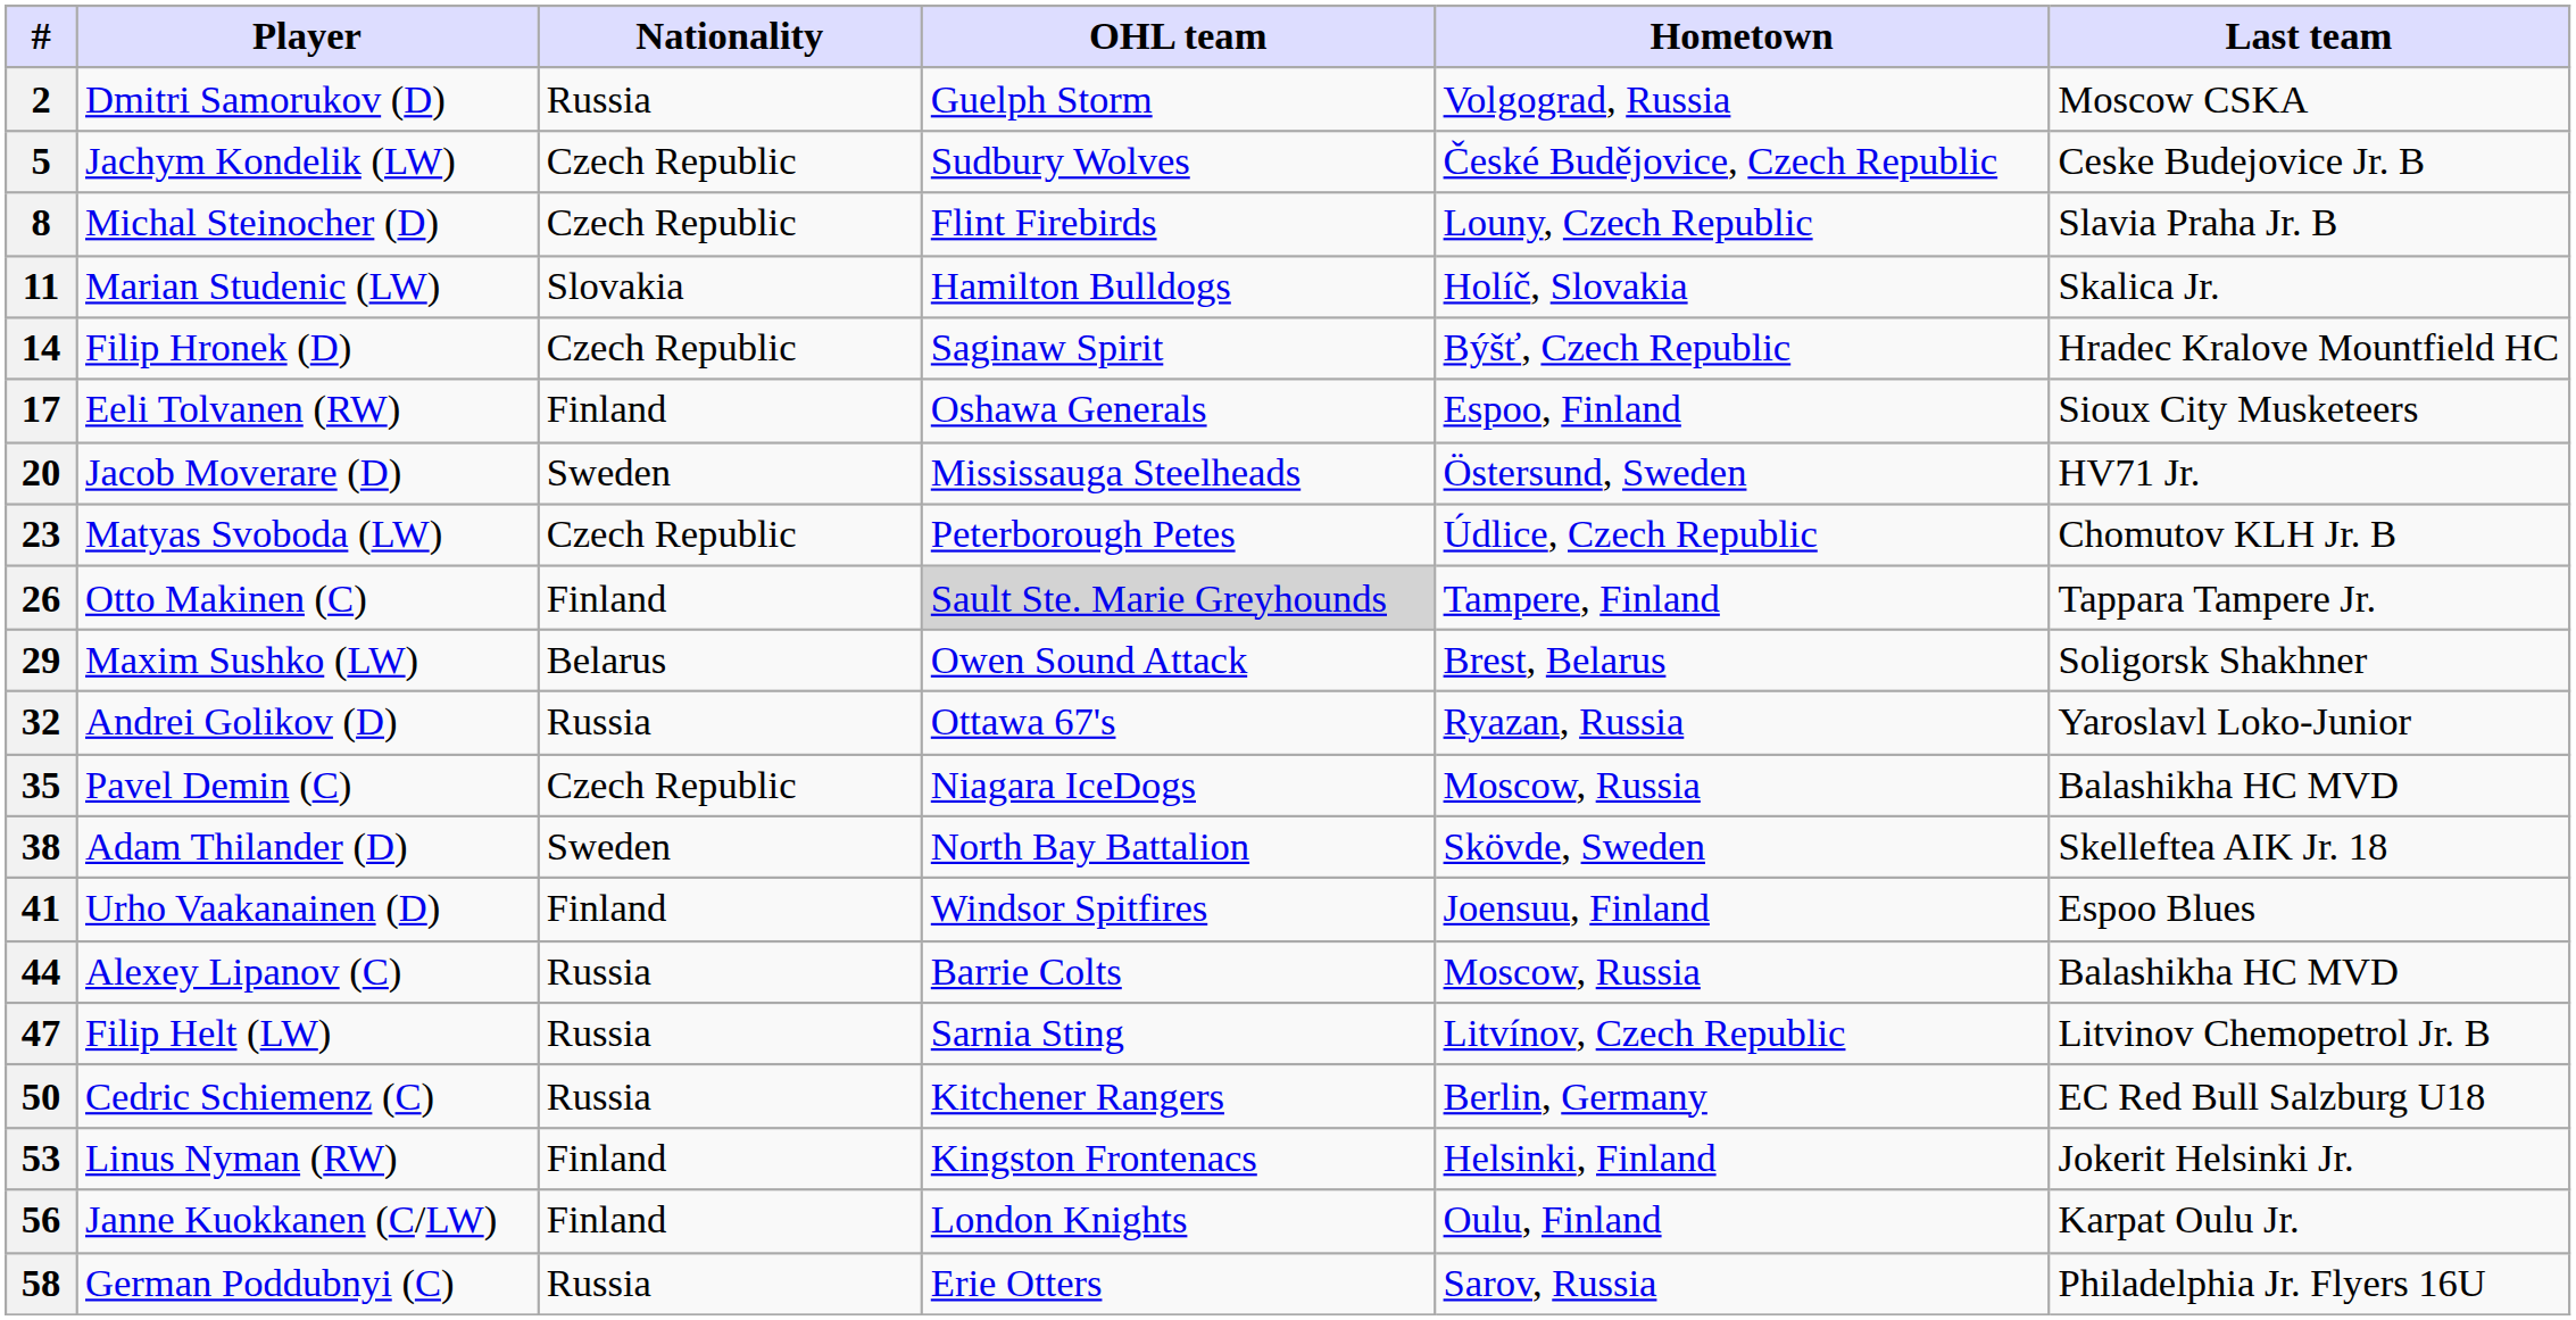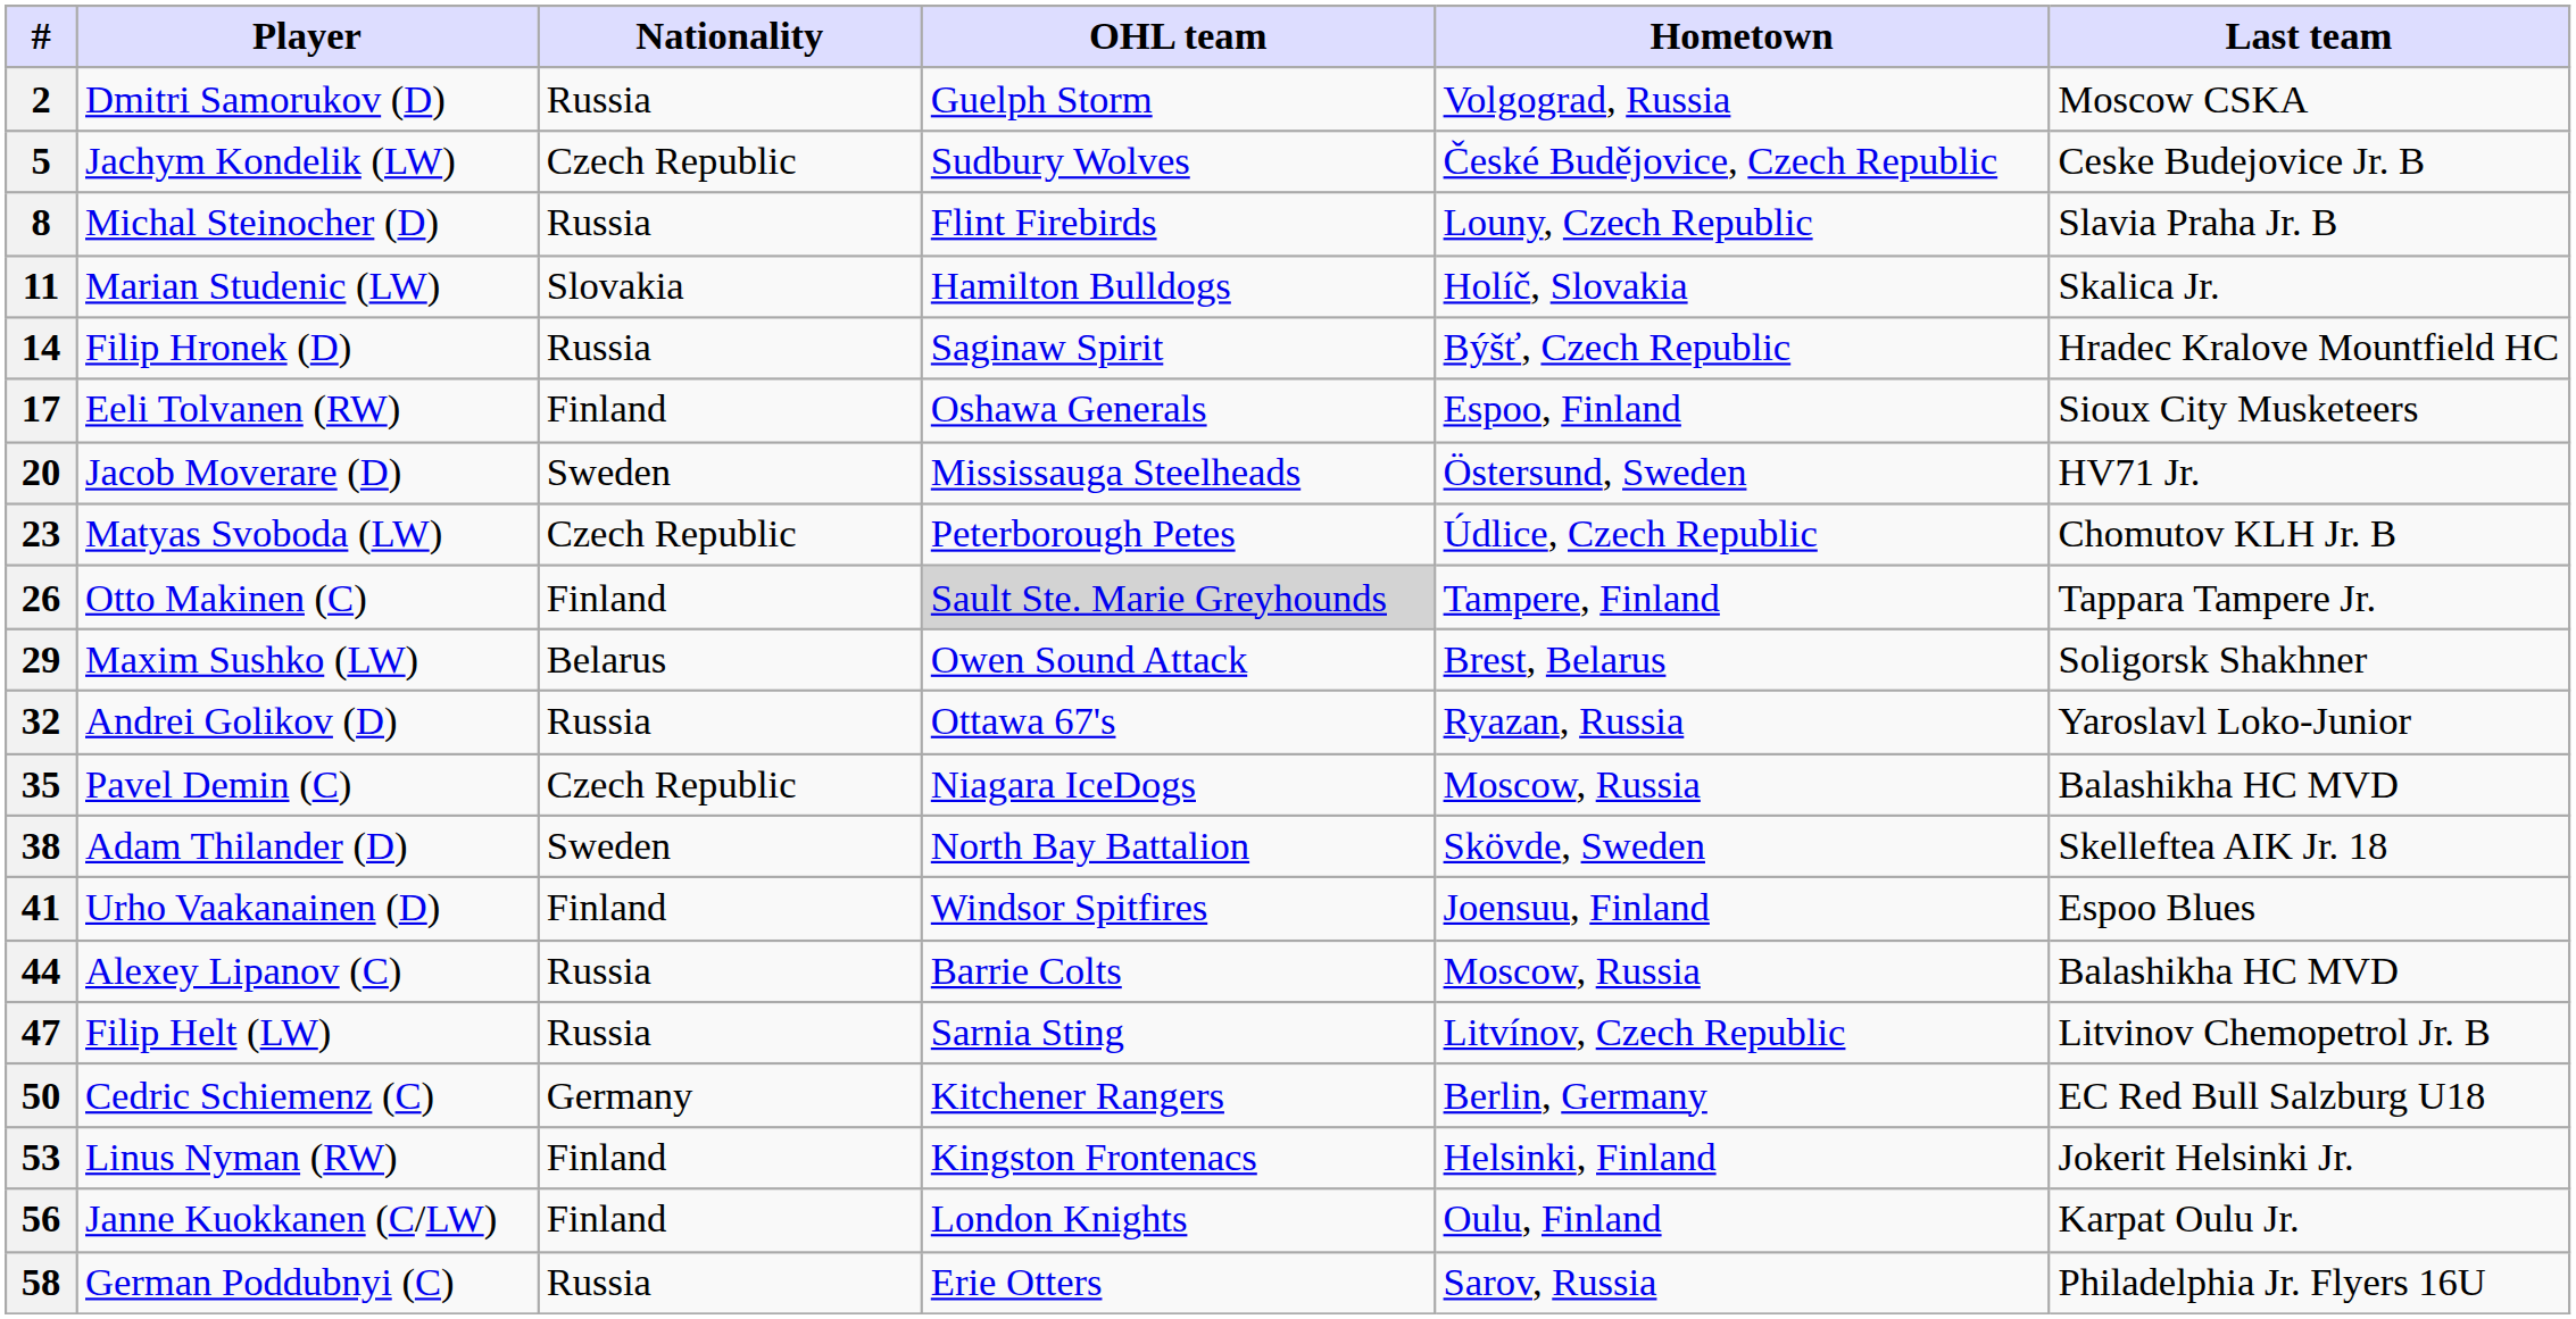8 | Nationality: Czech Republic -> Russia
14 | Nationality: Czech Republic -> Russia
50 | Nationality: Russia -> Germany
